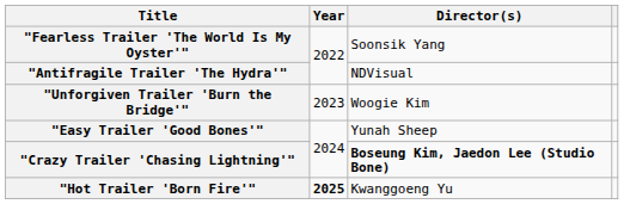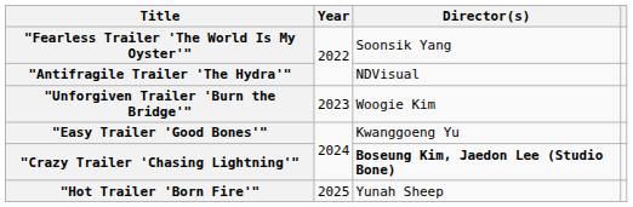"Easy Trailer 'Good Bones'" | Director(s): Yunah Sheep -> Kwanggoeng Yu
"Hot Trailer 'Born Fire'" | Year: bold -> normal
"Hot Trailer 'Born Fire'" | Director(s): Kwanggoeng Yu -> Yunah Sheep
